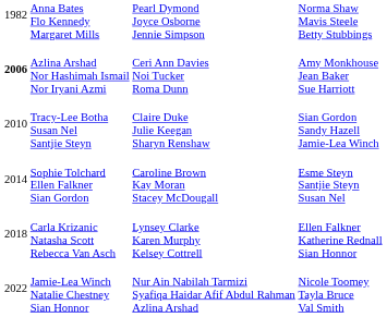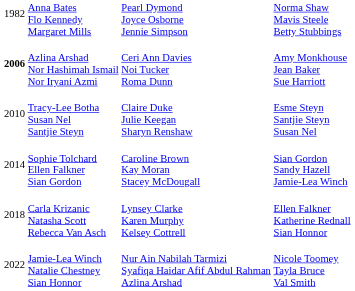Tracy-Lee Botha Susan Nel Santjie Steyn | column 4: Sian Gordon Sandy Hazell Jamie-Lea Winch -> Esme Steyn Santjie Steyn Susan Nel
Sophie Tolchard Ellen Falkner Sian Gordon | column 4: Esme Steyn Santjie Steyn Susan Nel -> Sian Gordon Sandy Hazell Jamie-Lea Winch
